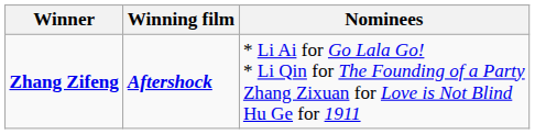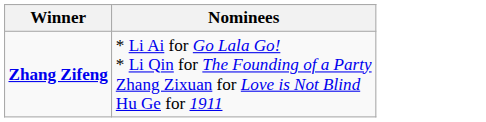- column: Winning film | Aftershock
